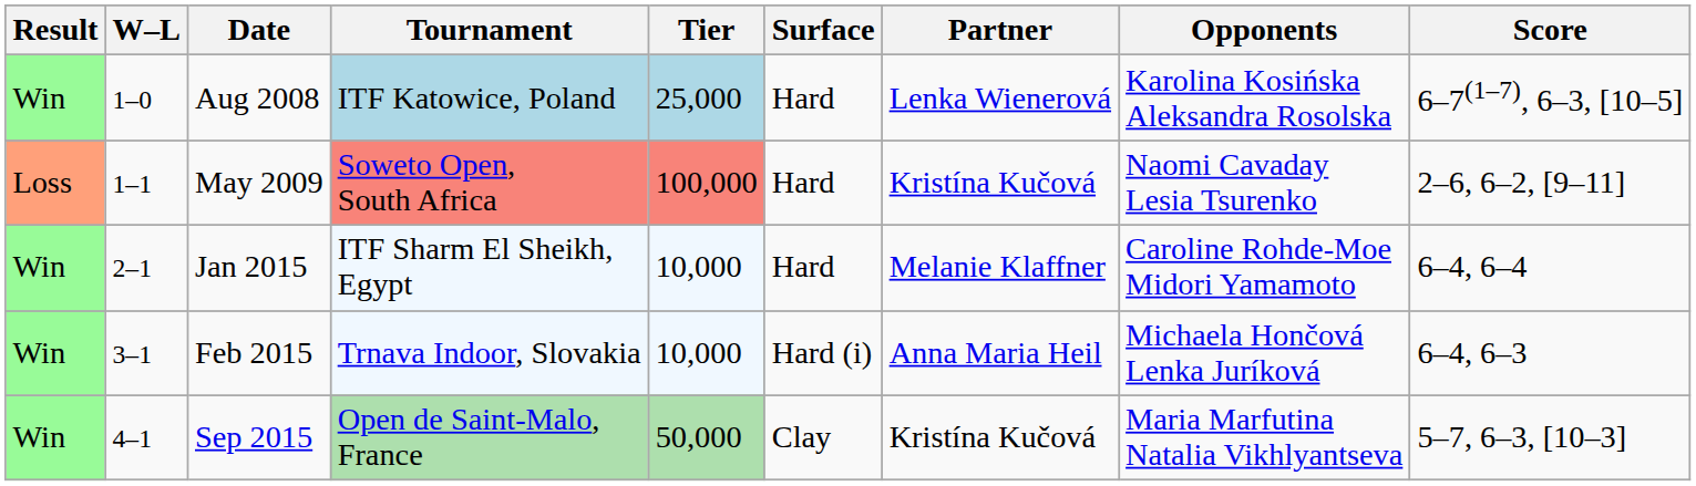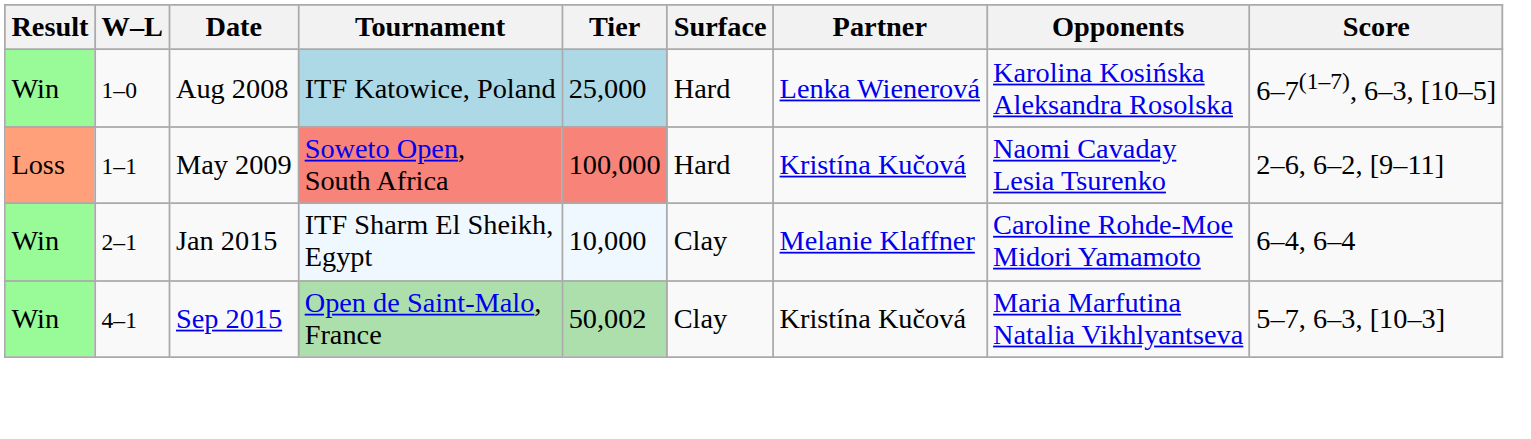Jan 2015 | Surface: Hard -> Clay
- row: Win | 3–1 | Feb 2015 | Trnava Indoor, Slovakia | 10,000 | Hard (i) | Anna Maria Heil | Michaela Hončová Lenka Juríková | 6–4, 6–3
Sep 2015 | Tier: 50,000 -> 50,002
